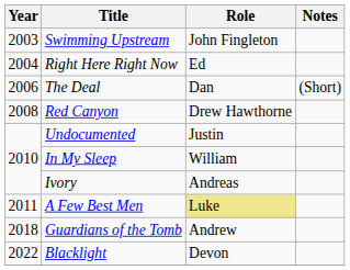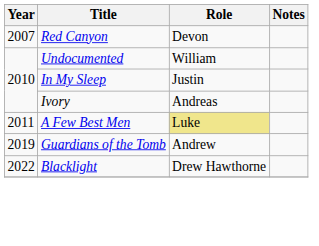- row: 2003 | Swimming Upstream | John Fingleton
- row: 2004 | Right Here Right Now | Ed
- row: 2006 | The Deal | Dan | (Short)
Red Canyon | Year: 2008 -> 2007
Red Canyon | Role: Drew Hawthorne -> Devon
Undocumented | Role: Justin -> William
In My Sleep | Role: William -> Justin
Guardians of the Tomb | Year: 2018 -> 2019
Blacklight | Role: Devon -> Drew Hawthorne
